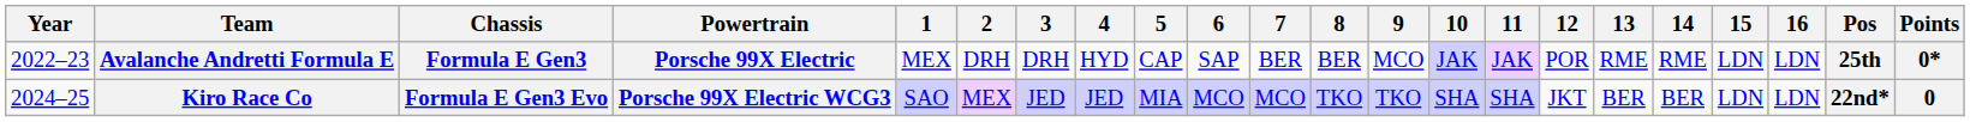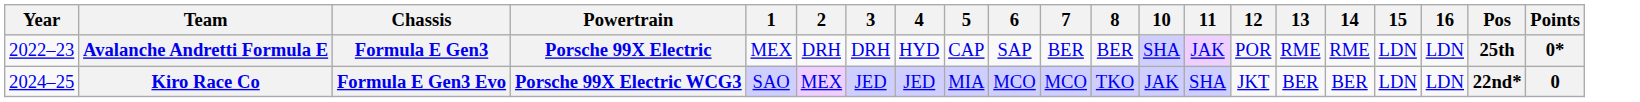- column: 9 | MCO | TKO
Avalanche Andretti Formula E | 10: JAK -> SHA
Kiro Race Co | 10: SHA -> JAK
